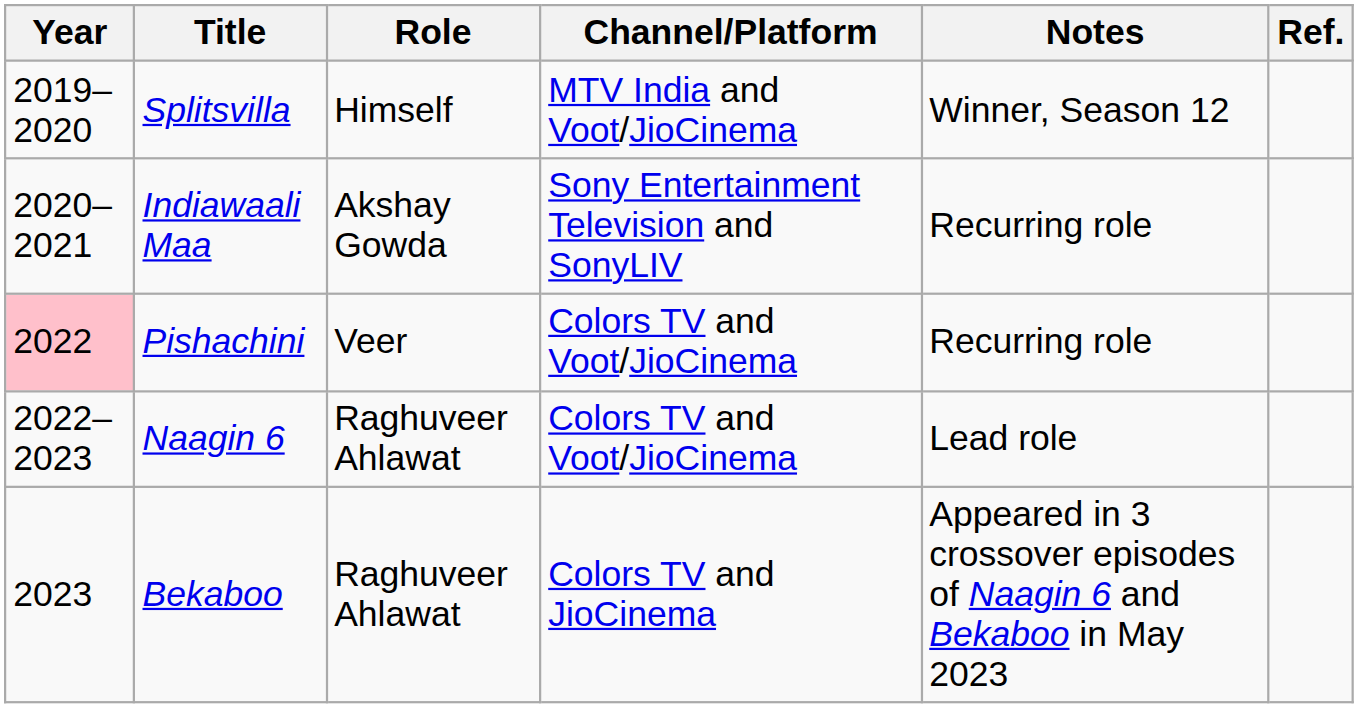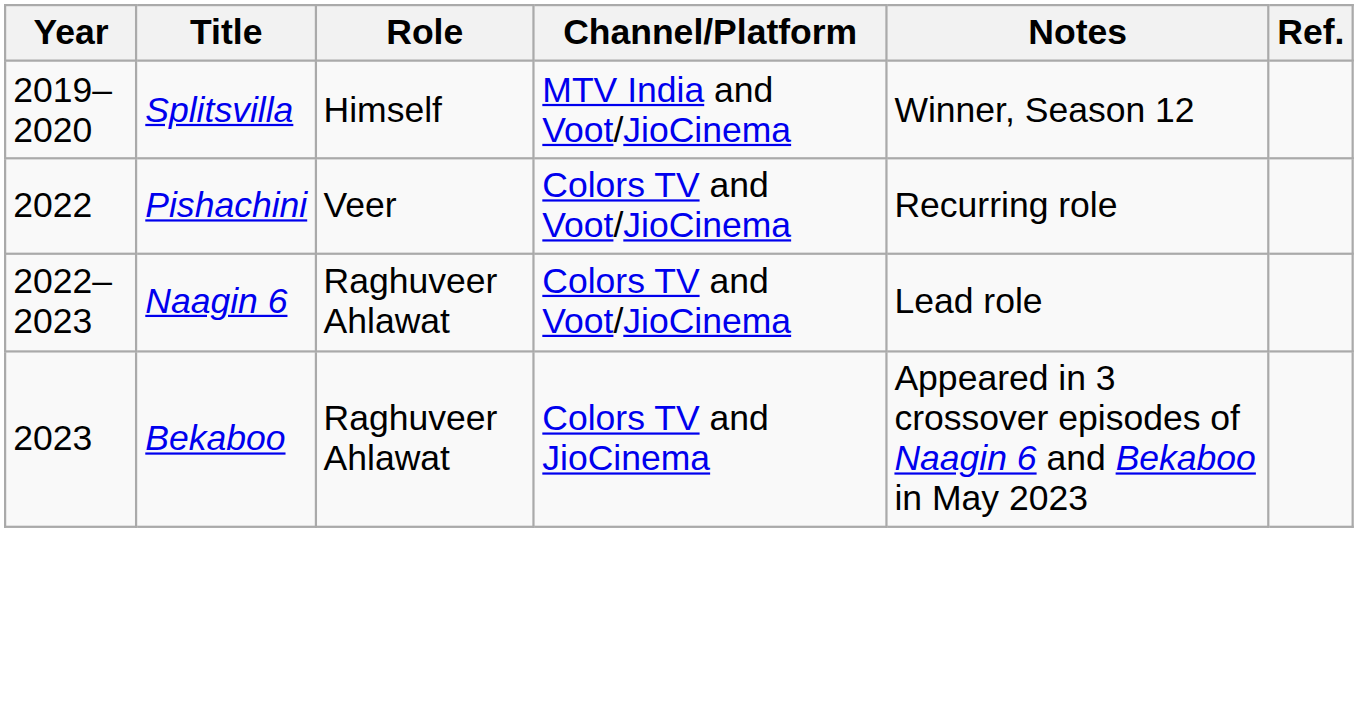- row: 2020–2021 | Indiawaali Maa | Akshay Gowda | Sony Entertainment Television and SonyLIV | Recurring role
Pishachini | Year: pink background -> no background
